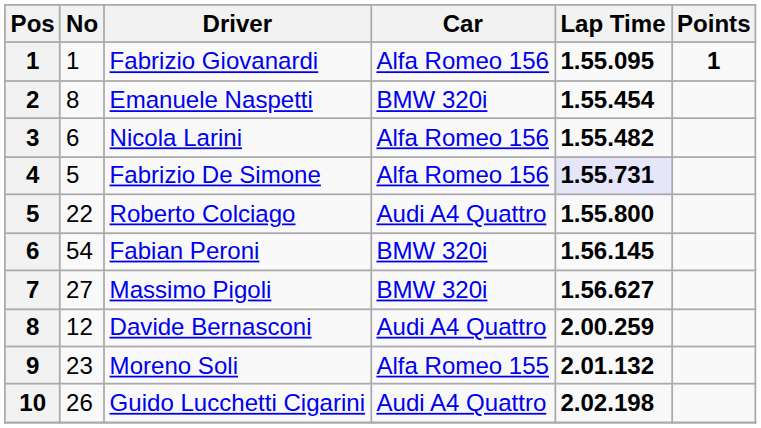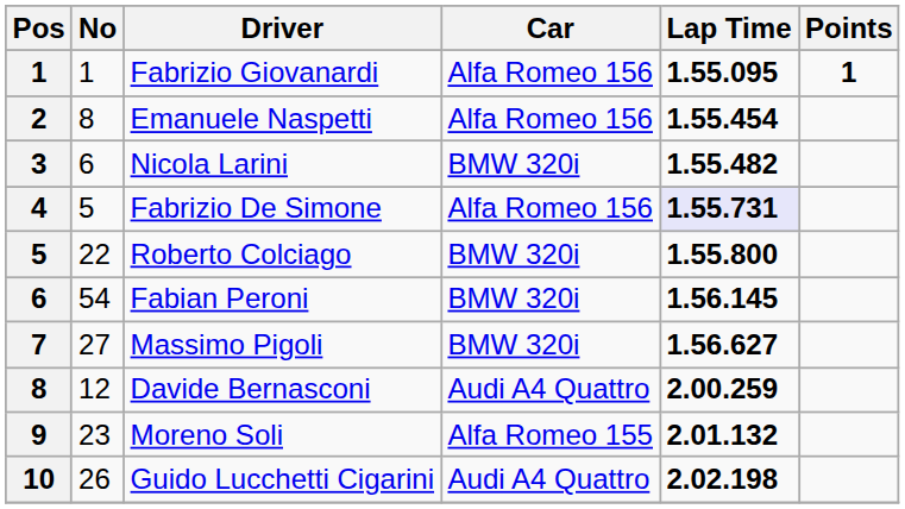Emanuele Naspetti | Car: BMW 320i -> Alfa Romeo 156
Nicola Larini | Car: Alfa Romeo 156 -> BMW 320i
Roberto Colciago | Car: Audi A4 Quattro -> BMW 320i
